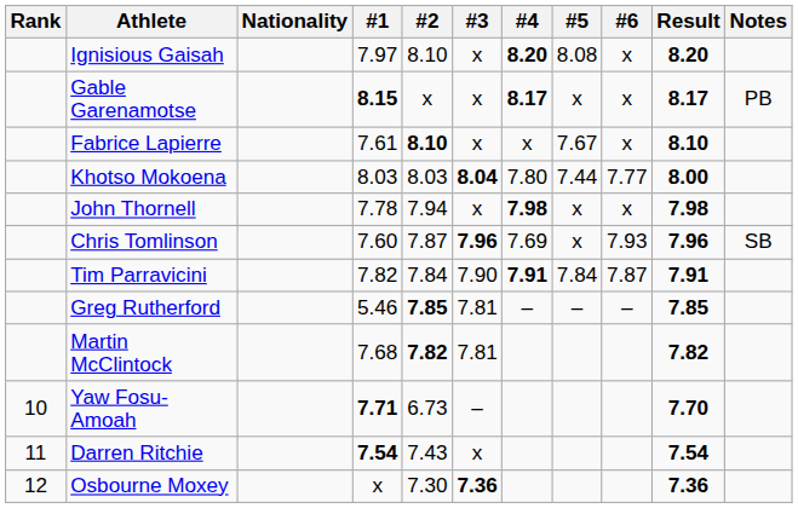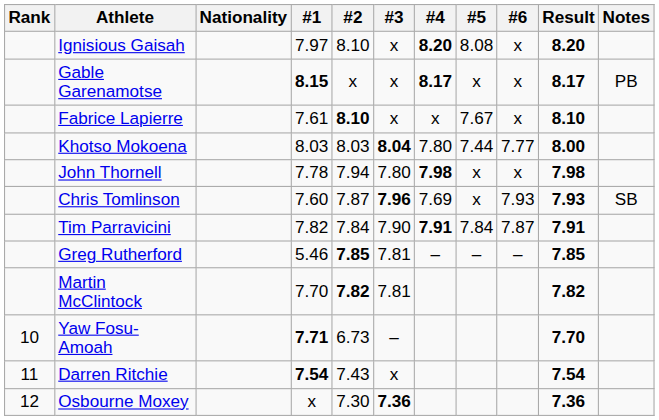John Thornell | #3: x -> 7.80
Chris Tomlinson | Result: 7.96 -> 7.93
Martin McClintock | #1: 7.68 -> 7.70
